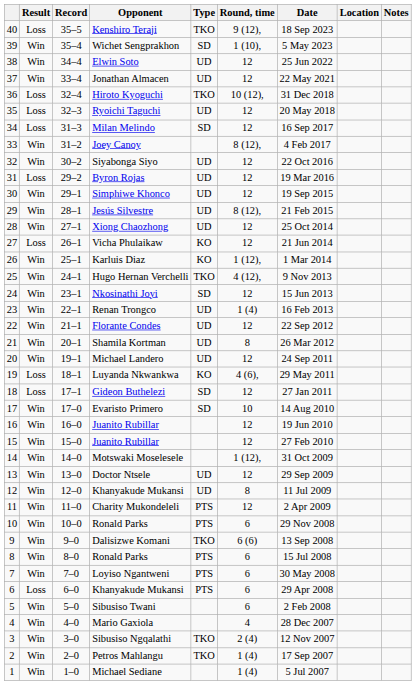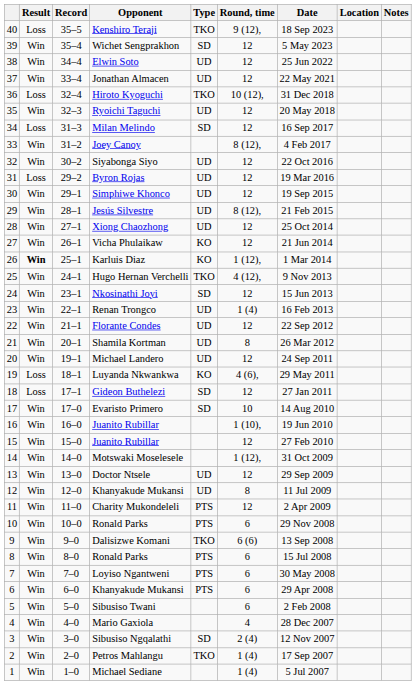Wichet Sengprakhon | Round, time: 1 (10), -> 12
Ryoichi Taguchi | Result: Loss -> Win
Vicha Phulaikaw | Result: Loss -> Win
Karluis Diaz | Result: normal -> bold
16 / Juanito Rubillar | Round, time: 12 -> 1 (10),
6 / Khanyakude Mukansi | Result: Loss -> Win
Sibusiso Ngqalathi | Type: TKO -> SD
